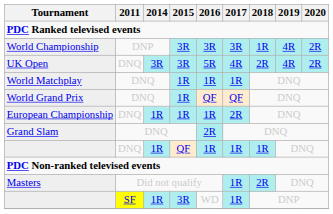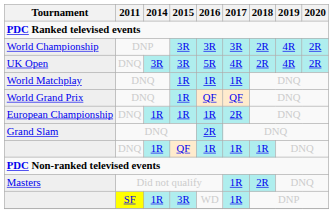World Championship | 2018: 1R -> 2R
